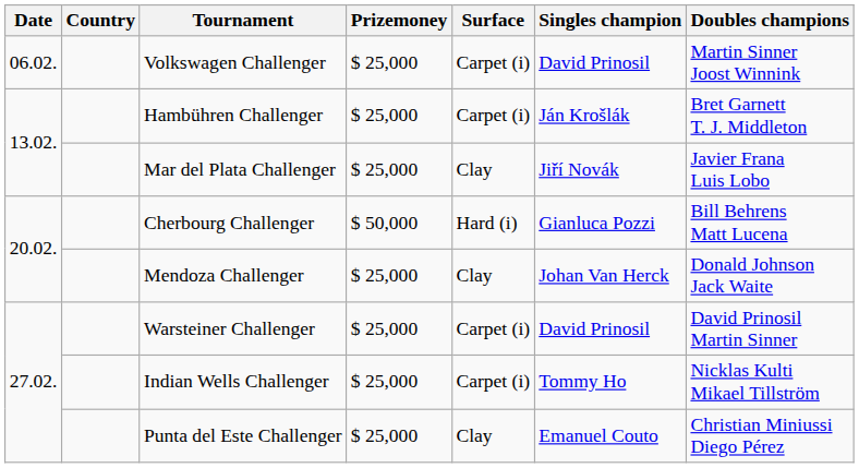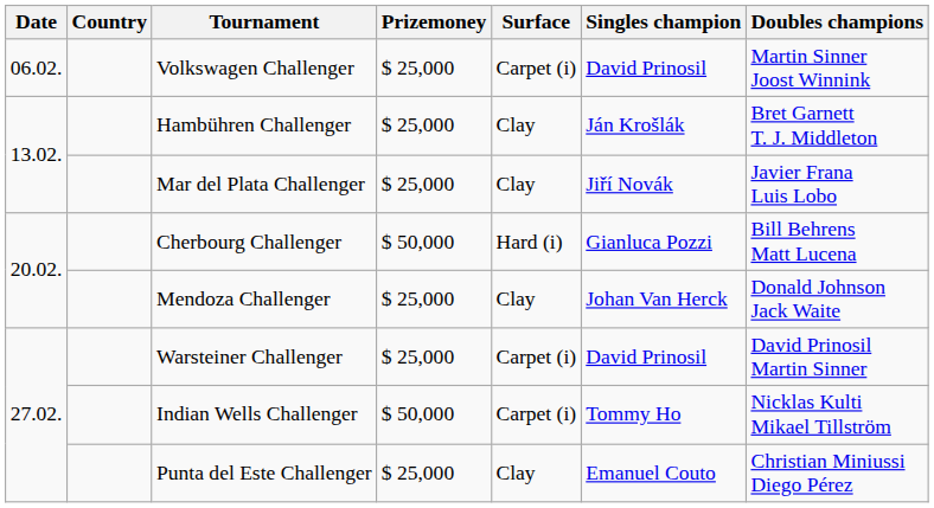Hambühren Challenger | Surface: Carpet (i) -> Clay
Indian Wells Challenger | Prizemoney: $ 25,000 -> $ 50,000
